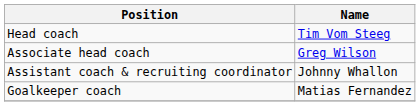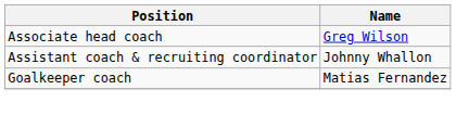- row: Head coach | Tim Vom Steeg
